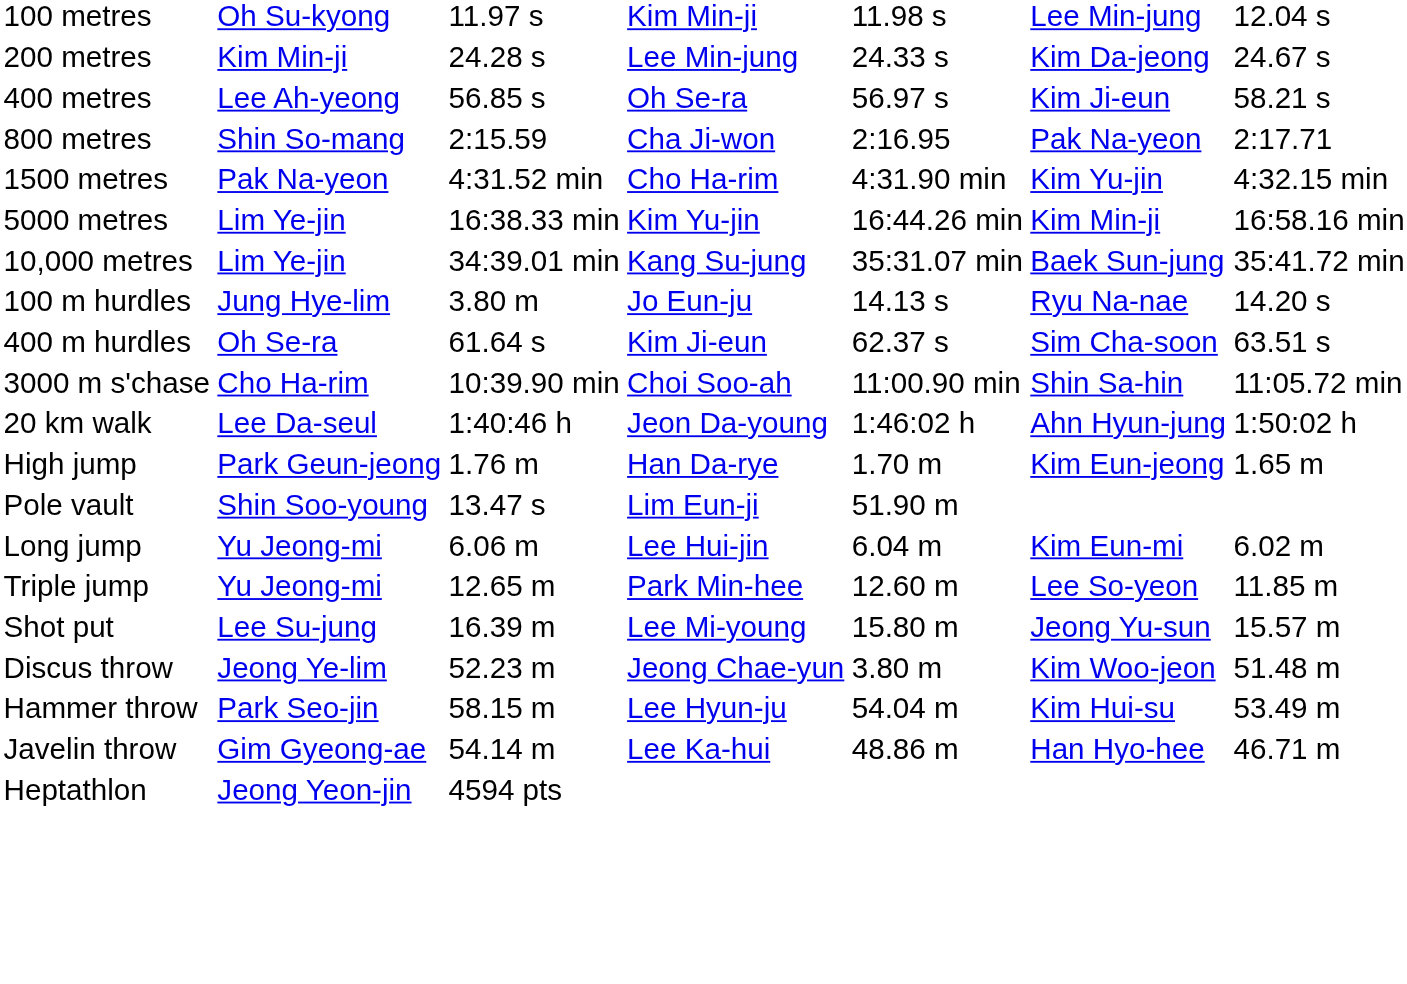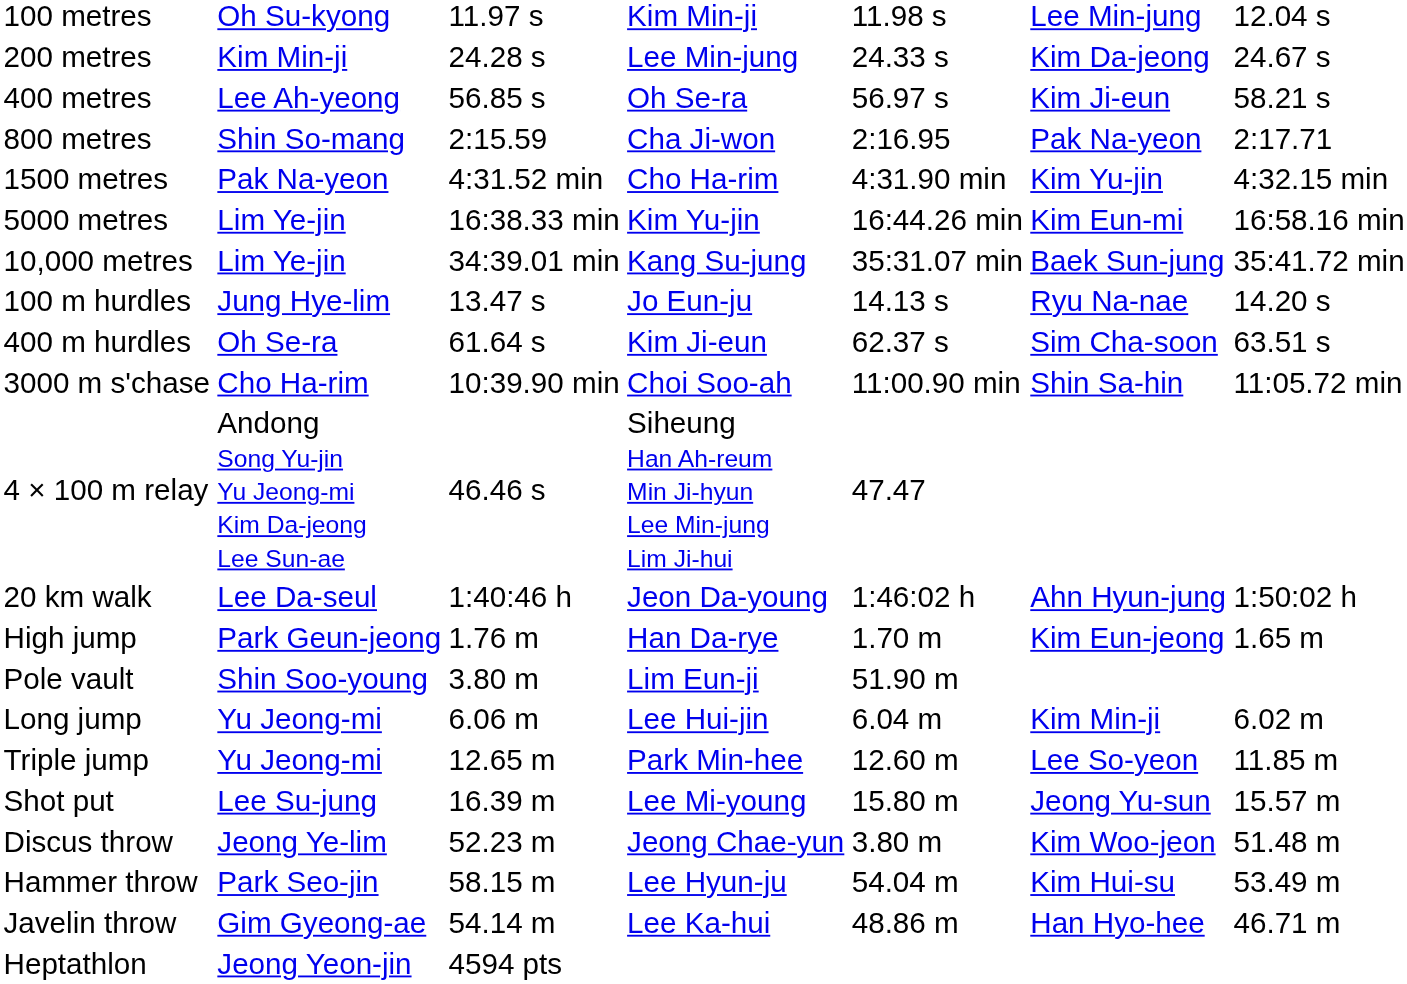5000 metres | column 6: Kim Min-ji -> Kim Eun-mi
100 m hurdles | column 3: 3.80 m -> 13.47 s
+ row: 4 × 100 m relay | Andong Song Yu-jin Yu Jeong-mi Kim Da-jeong Lee Sun-ae | 46.46 s | Siheung Han Ah-reum Min Ji-hyun Lee Min-jung Lim Ji-hui | 47.47
Pole vault | column 3: 13.47 s -> 3.80 m
Long jump | column 6: Kim Eun-mi -> Kim Min-ji
